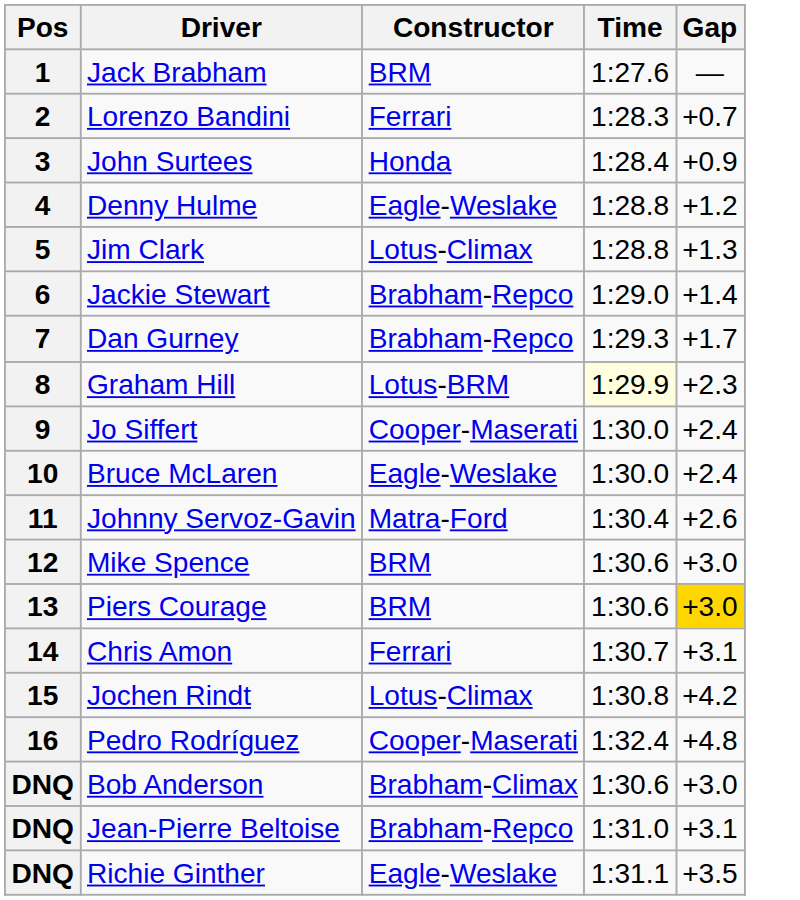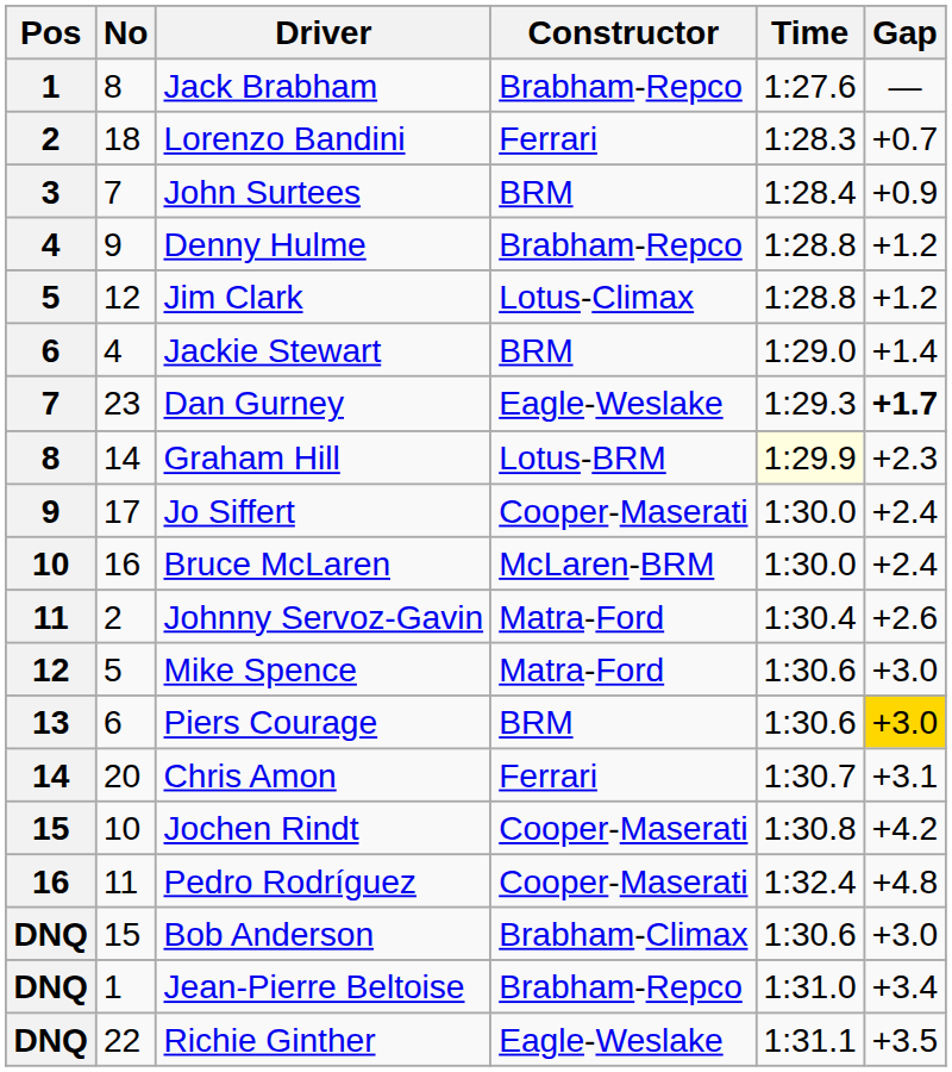+ column: No | 8 | 18 | 7 | 9 | 12 | 4 | 23 | 14 | 17 | 16 | 2 | 5 | 6 | 20 | 10 | 11 | 15 | 1 | 22
Jack Brabham | Constructor: BRM -> Brabham-Repco
John Surtees | Constructor: Honda -> BRM
Denny Hulme | Constructor: Eagle-Weslake -> Brabham-Repco
Jim Clark | Gap: +1.3 -> +1.2
Jackie Stewart | Constructor: Brabham-Repco -> BRM
Dan Gurney | Constructor: Brabham-Repco -> Eagle-Weslake
Dan Gurney | Gap: normal -> bold
Bruce McLaren | Constructor: Eagle-Weslake -> McLaren-BRM
Mike Spence | Constructor: BRM -> Matra-Ford
Jochen Rindt | Constructor: Lotus-Climax -> Cooper-Maserati
Jean-Pierre Beltoise | Gap: +3.1 -> +3.4
